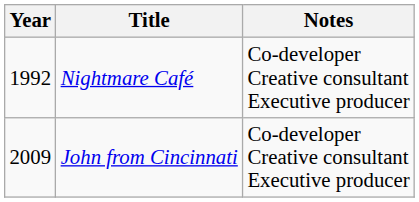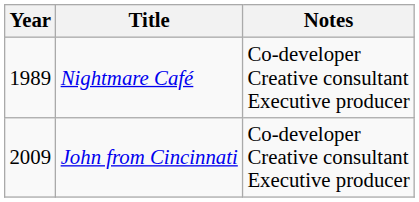Nightmare Café | Year: 1992 -> 1989
